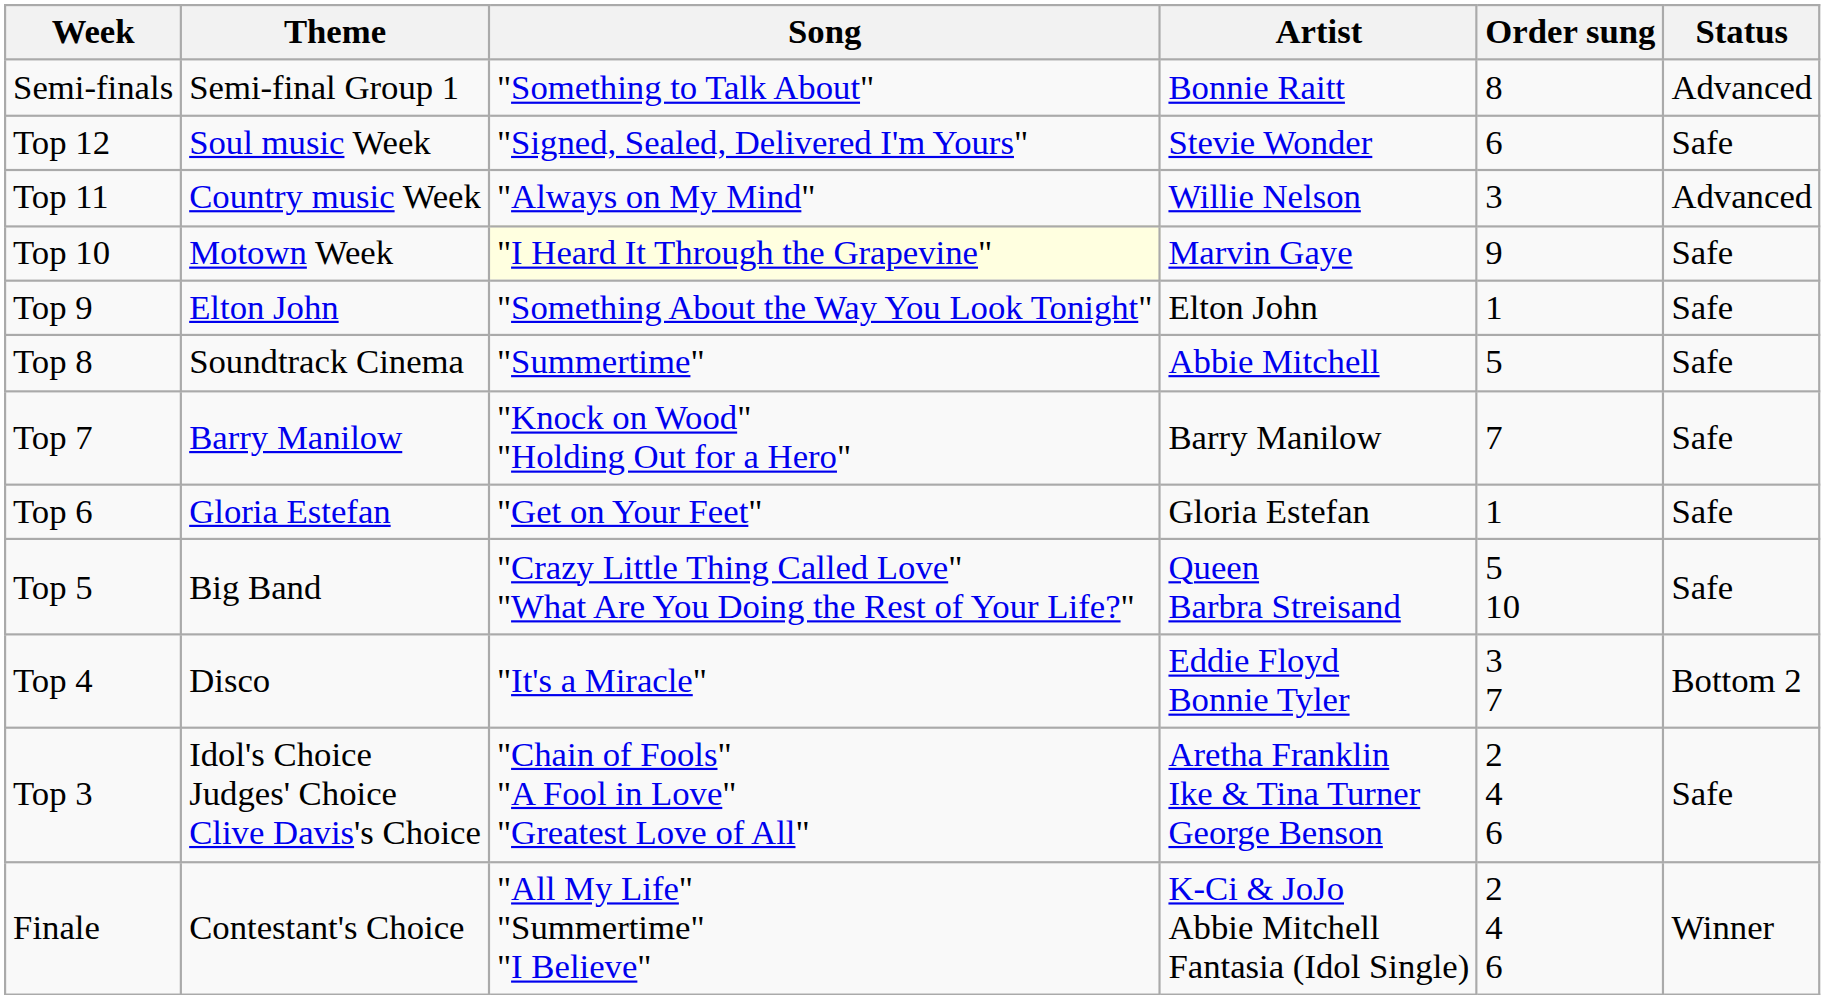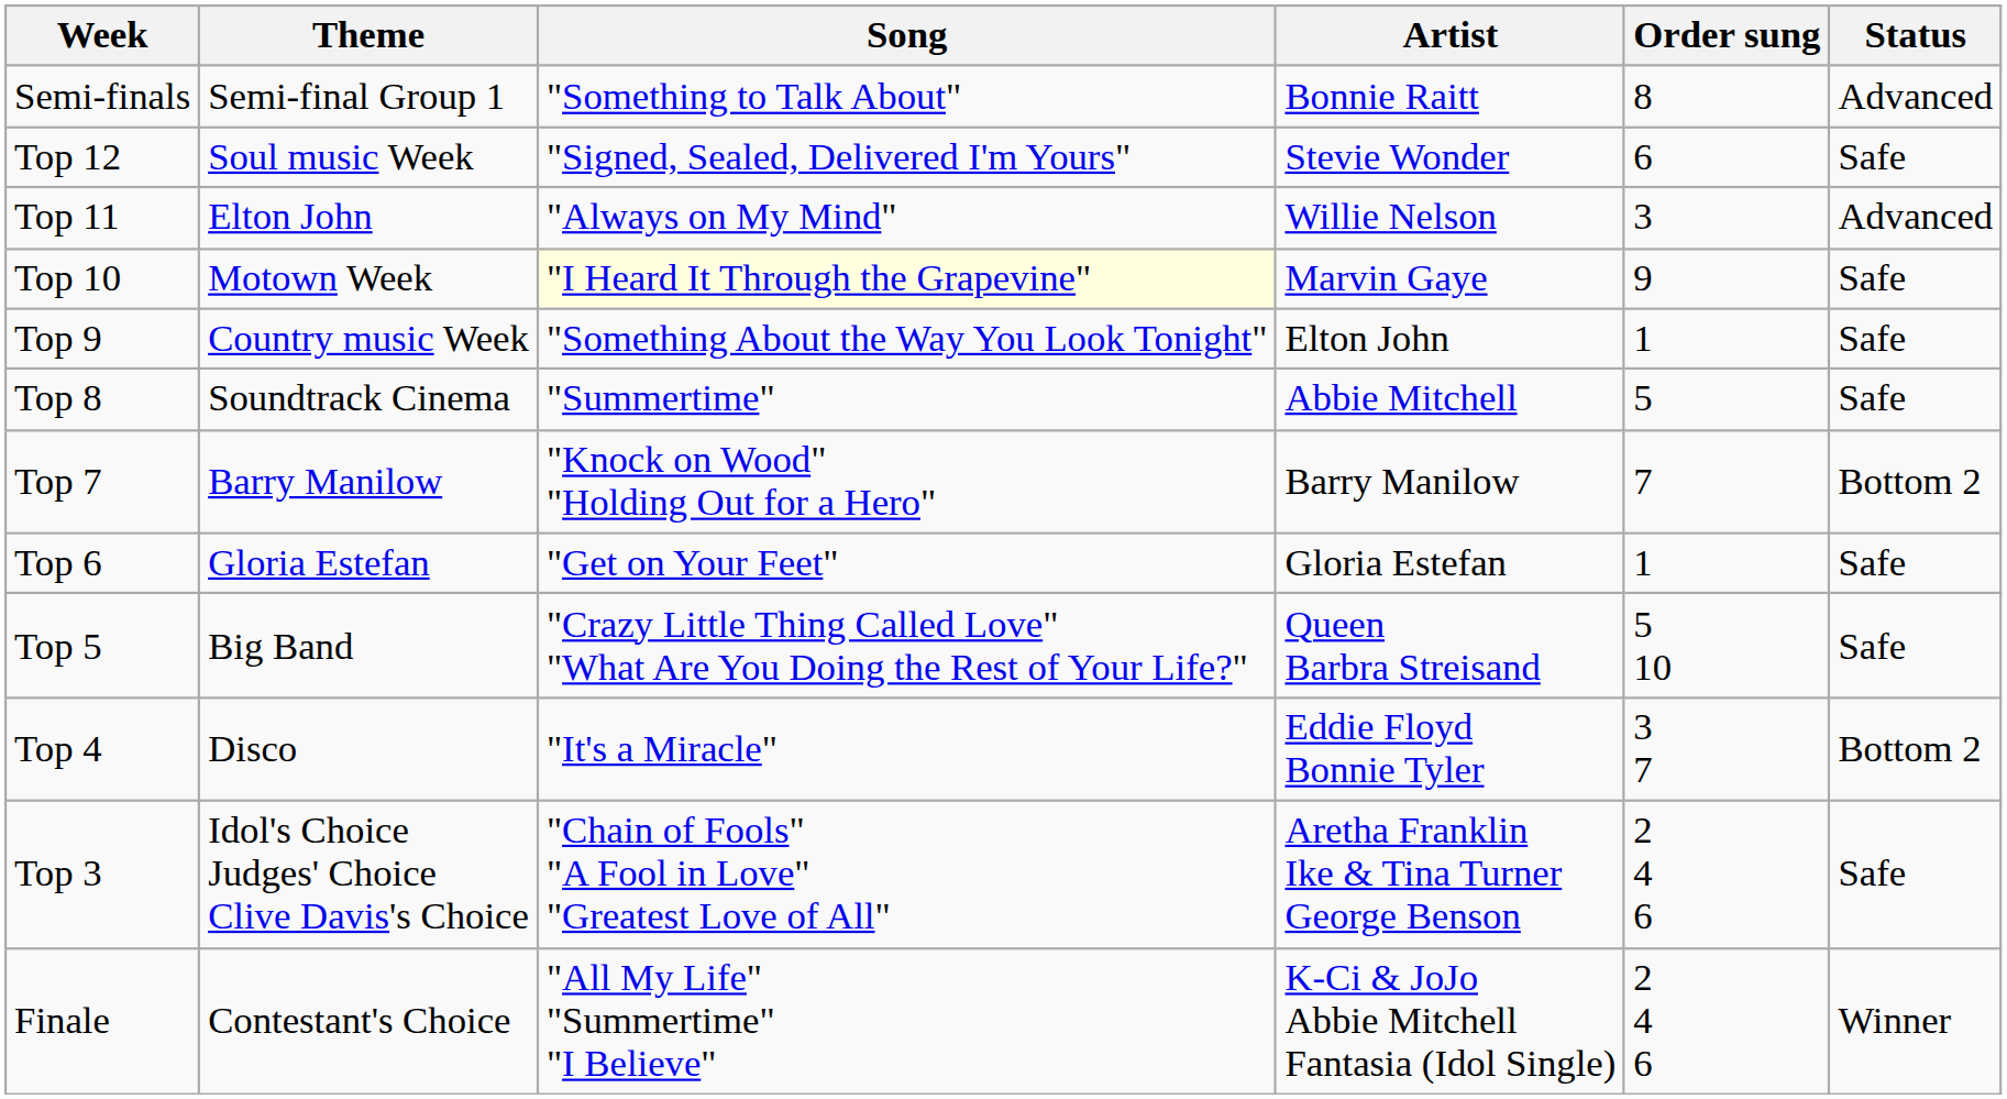Top 11 | Theme: Country music Week -> Elton John
Top 9 | Theme: Elton John -> Country music Week
Top 7 | Status: Safe -> Bottom 2
